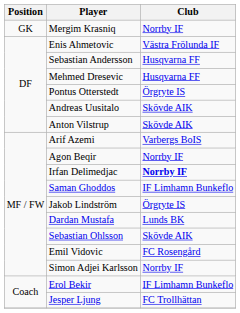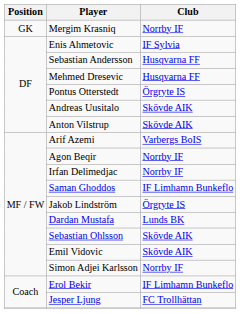Enis Ahmetovic | Club: Västra Frölunda IF -> IF Sylvia
Irfan Delimedjac | Club: bold -> normal
Emil Vidovic | Club: FC Rosengård -> Skövde AIK
